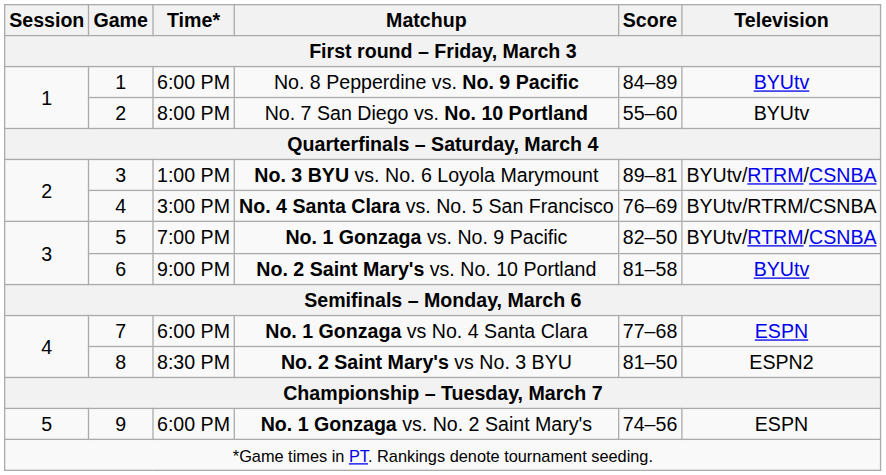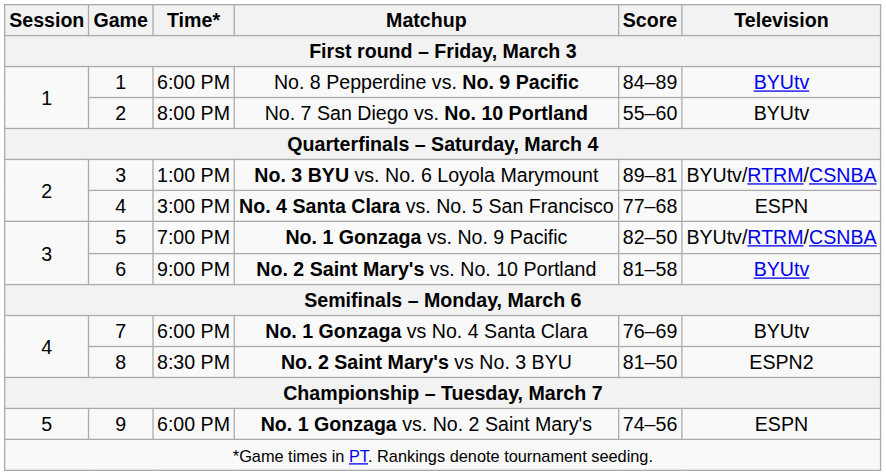No. 4 Santa Clara vs. No. 5 San Francisco | Score: 76–69 -> 77–68
No. 4 Santa Clara vs. No. 5 San Francisco | Television: BYUtv/RTRM/CSNBA -> ESPN
No. 1 Gonzaga vs No. 4 Santa Clara | Score: 77–68 -> 76–69
No. 1 Gonzaga vs No. 4 Santa Clara | Television: ESPN -> BYUtv
